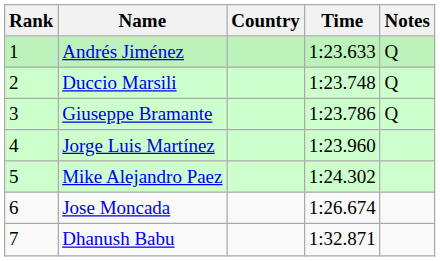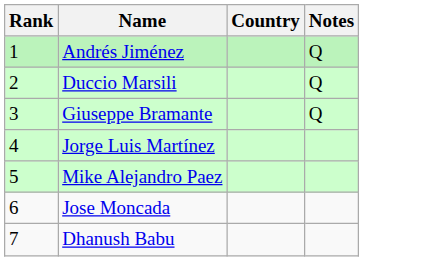- column: Time | 1:23.633 | 1:23.748 | 1:23.786 | 1:23.960 | 1:24.302 | 1:26.674 | 1:32.871
